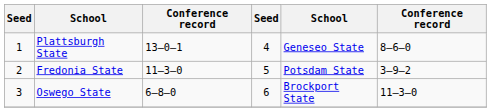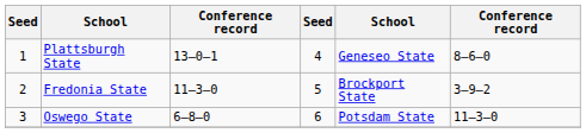Fredonia State | column 5: Potsdam State -> Brockport State
Oswego State | column 5: Brockport State -> Potsdam State
